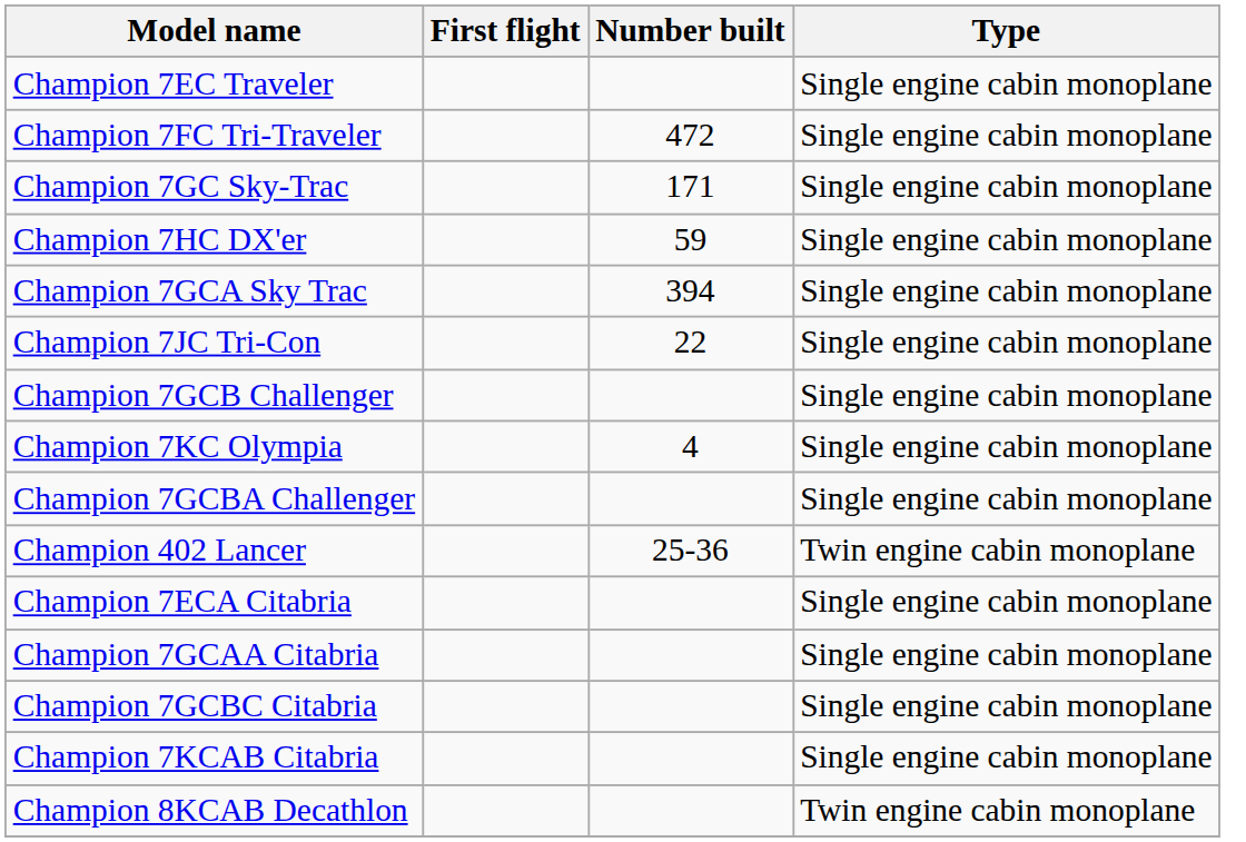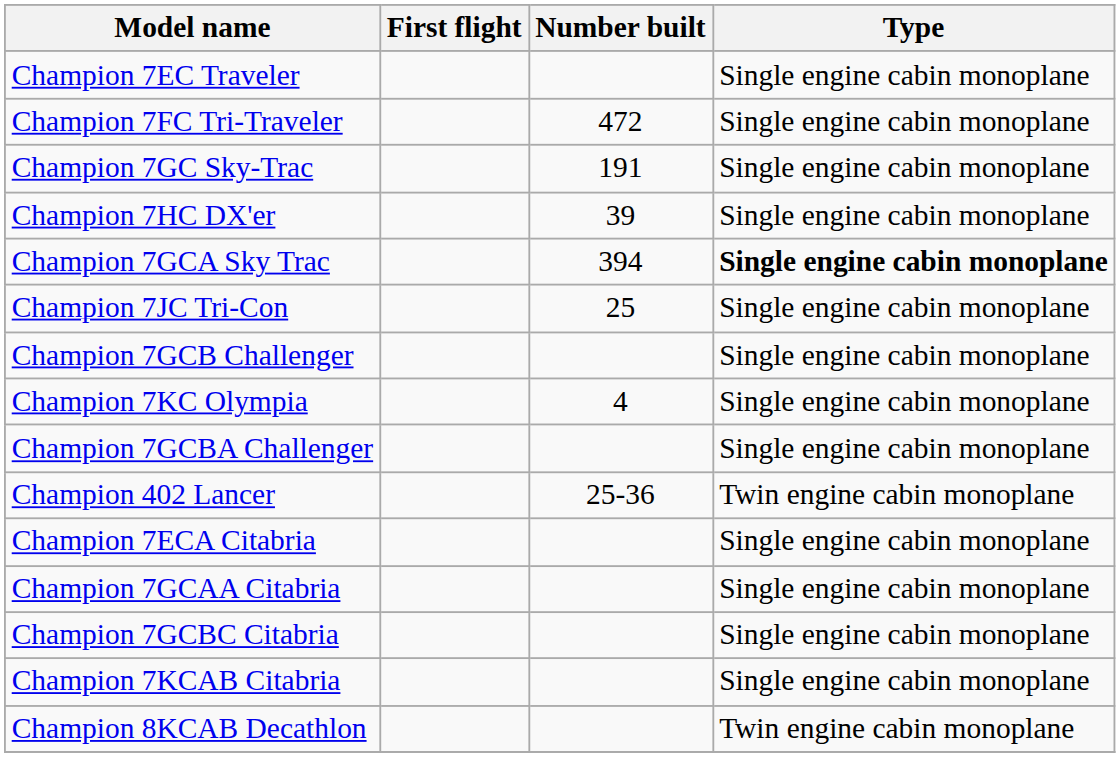Champion 7GC Sky-Trac | Number built: 171 -> 191
Champion 7HC DX'er | Number built: 59 -> 39
Champion 7GCA Sky Trac | Type: normal -> bold
Champion 7JC Tri-Con | Number built: 22 -> 25
